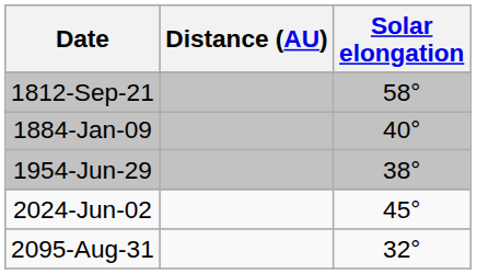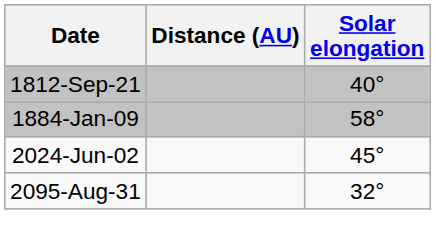1812-Sep-21 | Solar elongation: 58° -> 40°
1884-Jan-09 | Solar elongation: 40° -> 58°
- row: 1954-Jun-29 | 38°
